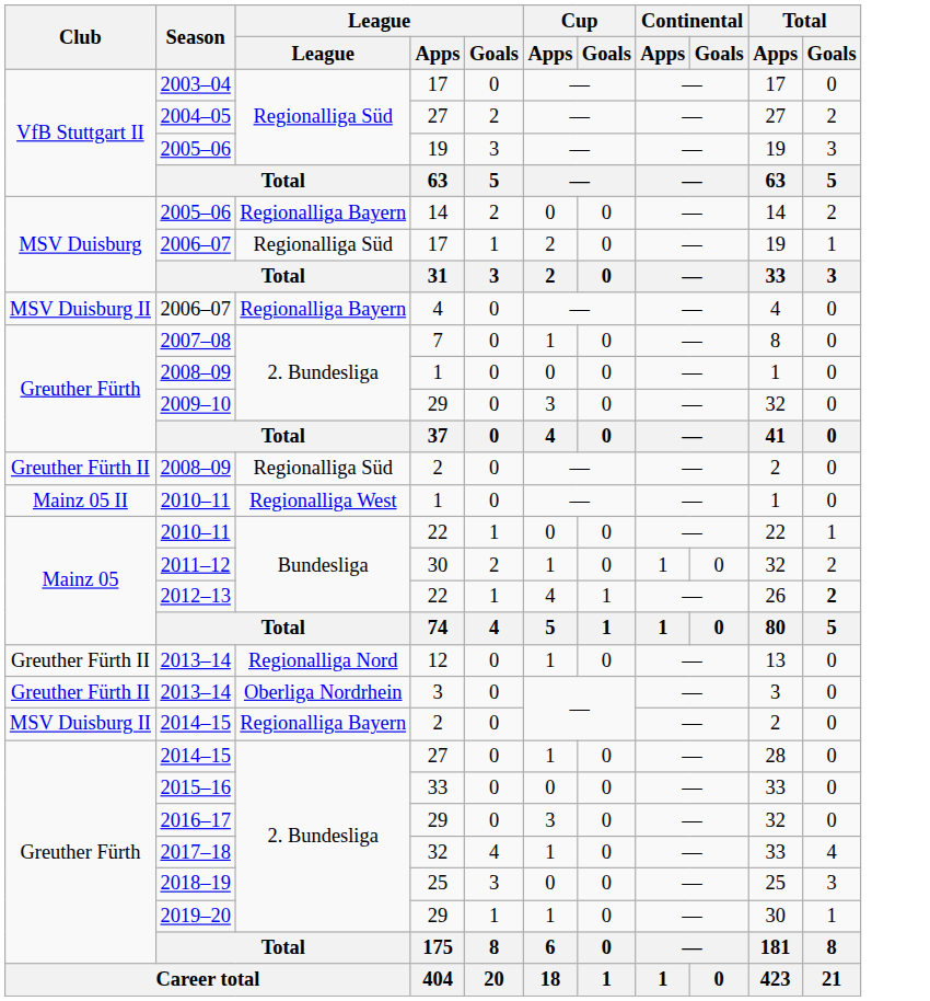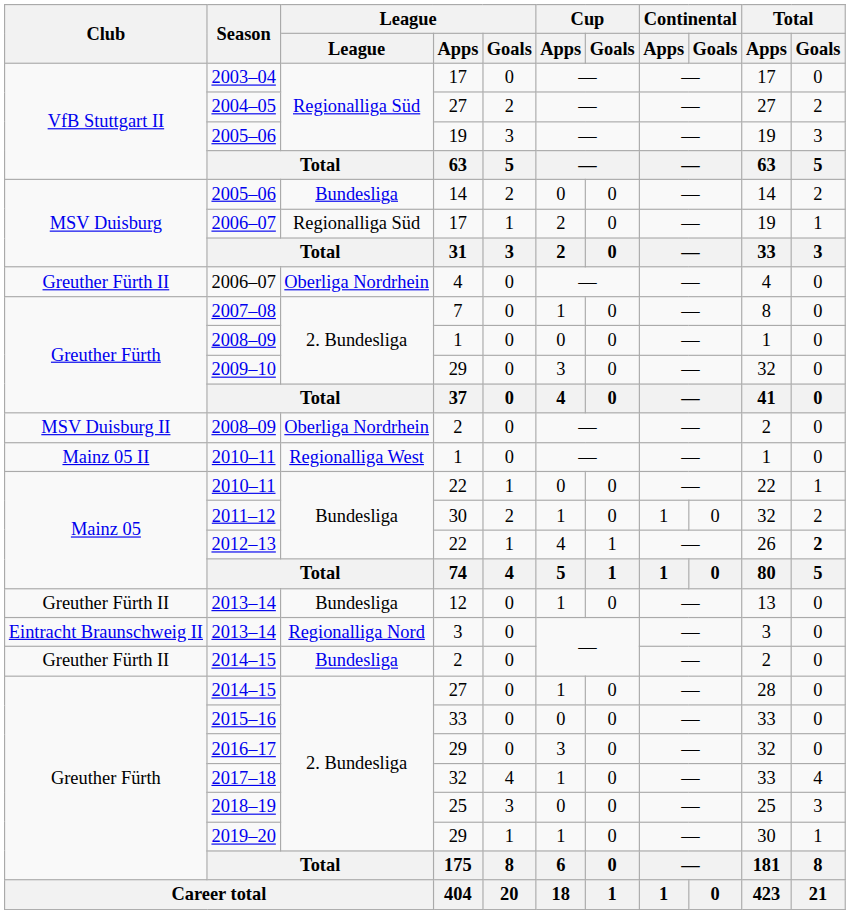2005–06 / 14 | League: Regionalliga Bayern -> Bundesliga
2006–07 / 4 | Club: MSV Duisburg II -> Greuther Fürth II
2006–07 / 4 | League: Regionalliga Bayern -> Oberliga Nordrhein
2008–09 / 2 | Club: Greuther Fürth II -> MSV Duisburg II
2008–09 / 2 | League: Regionalliga Süd -> Oberliga Nordrhein
2013–14 / 12 | League: Regionalliga Nord -> Bundesliga
2013–14 / 3 | Club: Greuther Fürth II -> Eintracht Braunschweig II
2013–14 / 3 | League: Oberliga Nordrhein -> Regionalliga Nord
2014–15 / 2 | Club: MSV Duisburg II -> Greuther Fürth II
2014–15 / 2 | League: Regionalliga Bayern -> Bundesliga
